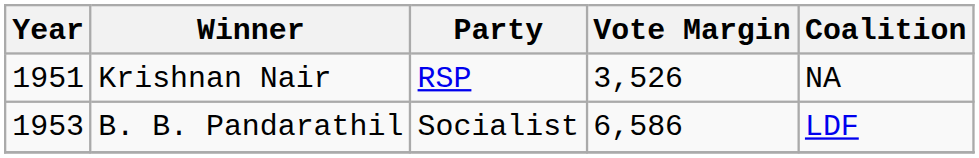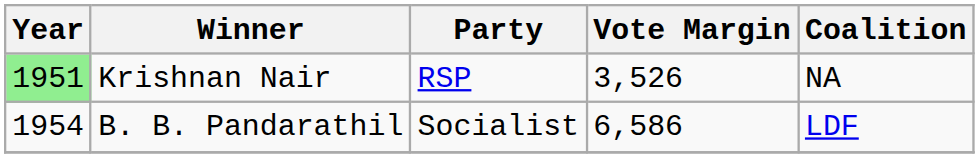Krishnan Nair | Year: no background -> lightgreen background
B. B. Pandarathil | Year: 1953 -> 1954
